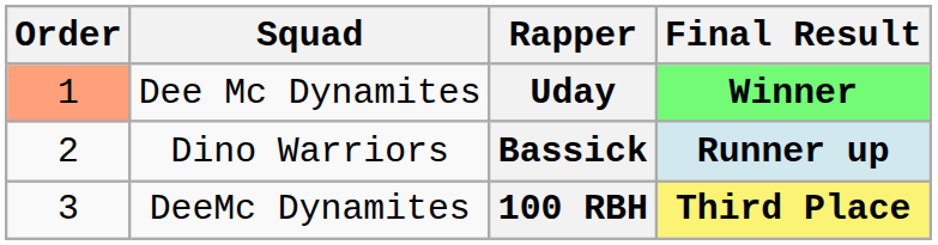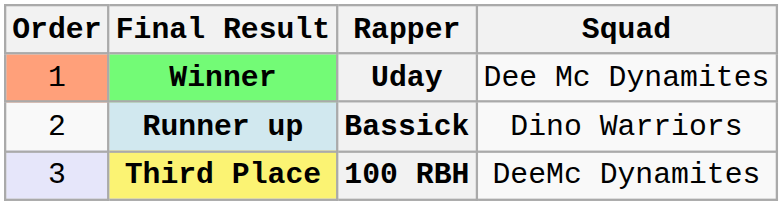columns swapped: Squad <-> Final Result
100 RBH | Order: no background -> lavender background
